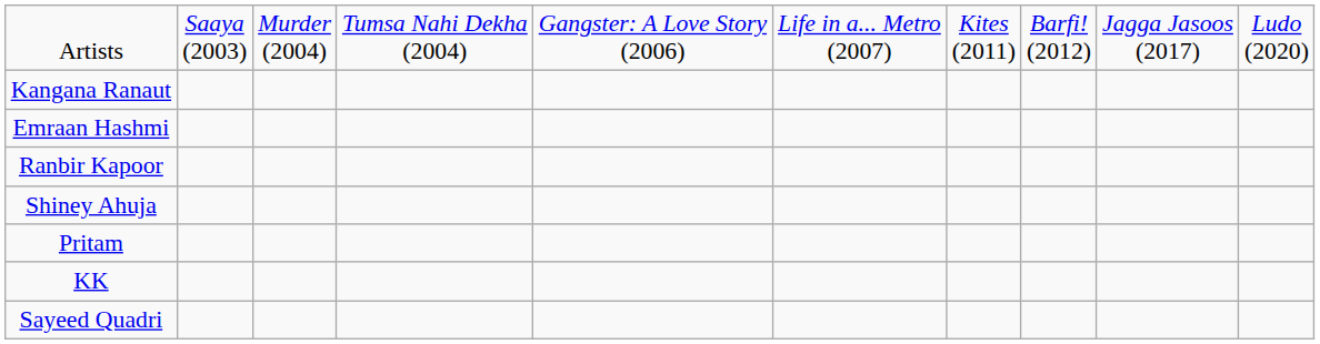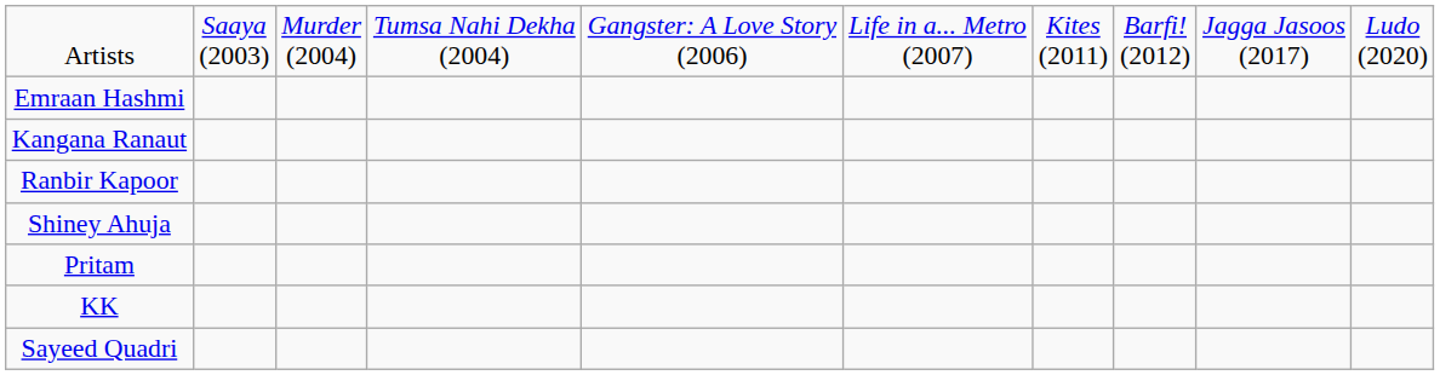rows swapped: Emraan Hashmi <-> Kangana Ranaut
